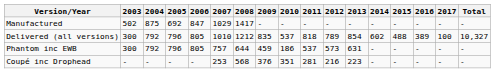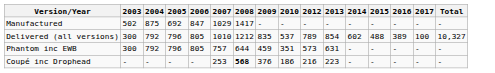- column: 2011 | - | 818 | 537 | 281
Phantom inc EWB | 2010: 186 -> 351
Coupé inc Drophead | 2008: normal -> bold
Coupé inc Drophead | 2010: 351 -> 186
